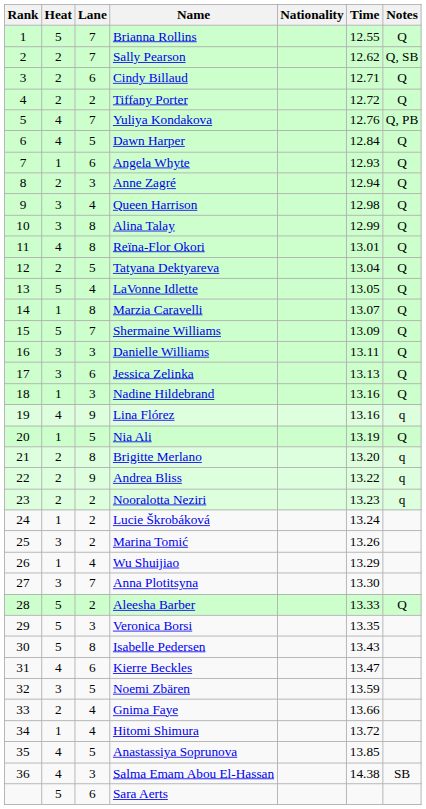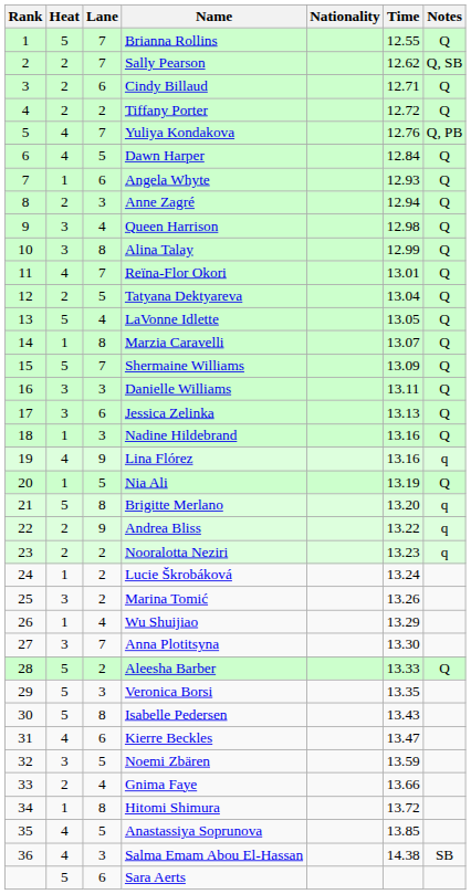Reïna-Flor Okori | Lane: 8 -> 7
Brigitte Merlano | Heat: 2 -> 5
Hitomi Shimura | Lane: 4 -> 8
